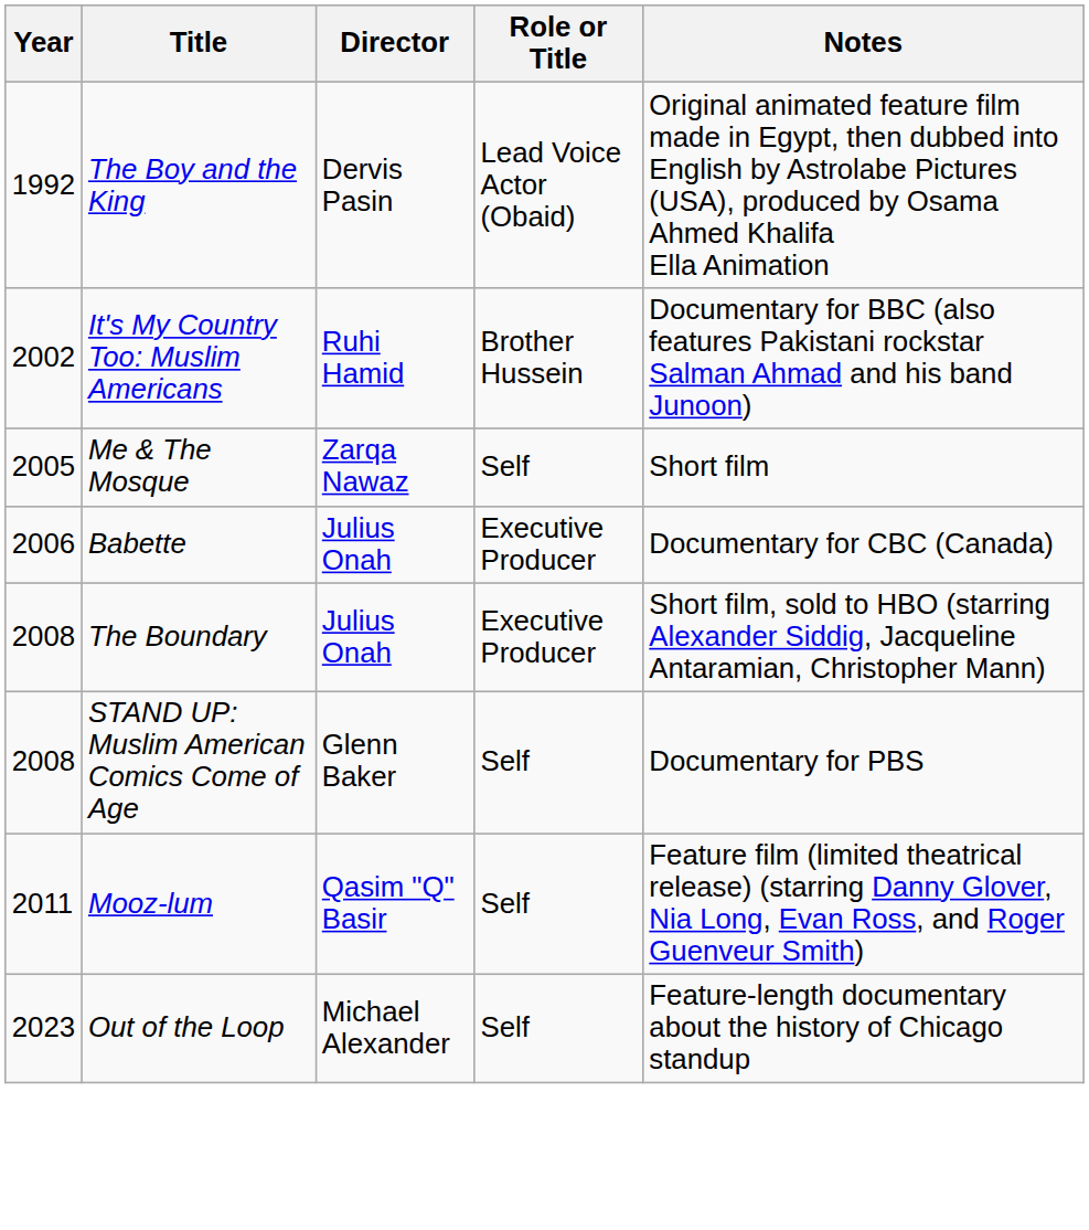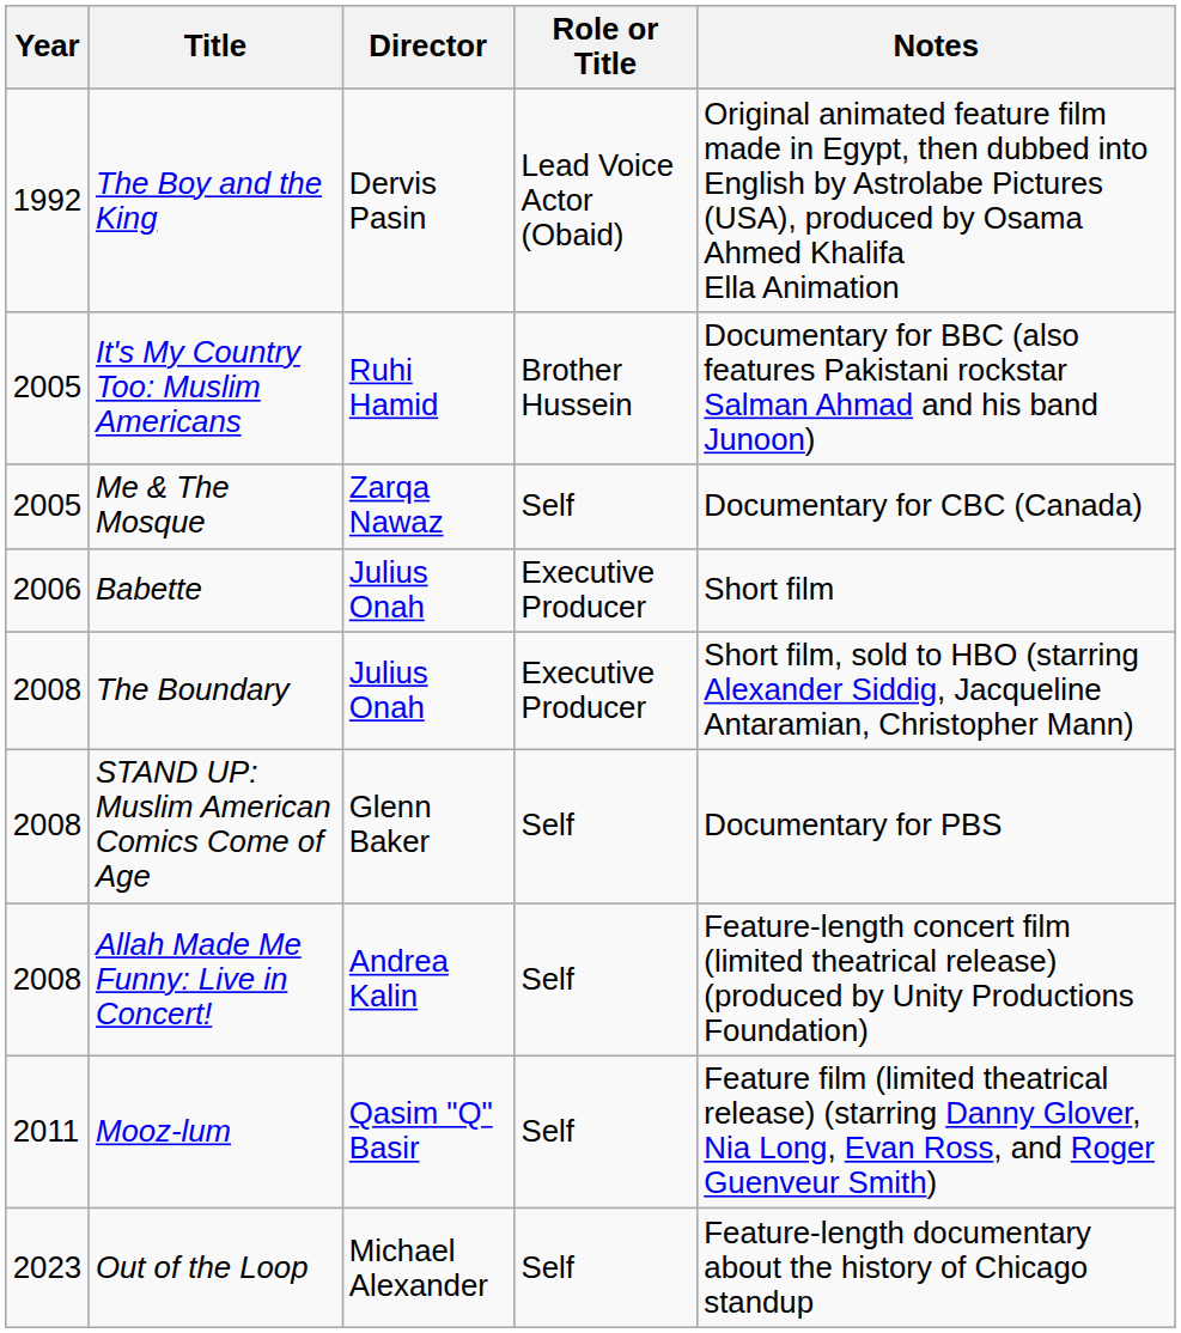It's My Country Too: Muslim Americans | Year: 2002 -> 2005
Me & The Mosque | Notes: Short film -> Documentary for CBC (Canada)
Babette | Notes: Documentary for CBC (Canada) -> Short film
+ row: 2008 | Allah Made Me Funny: Live in Concert! | Andrea Kalin | Self | Feature-length concert film (limited theatrical release) (produced by Unity Productions Foundation)
